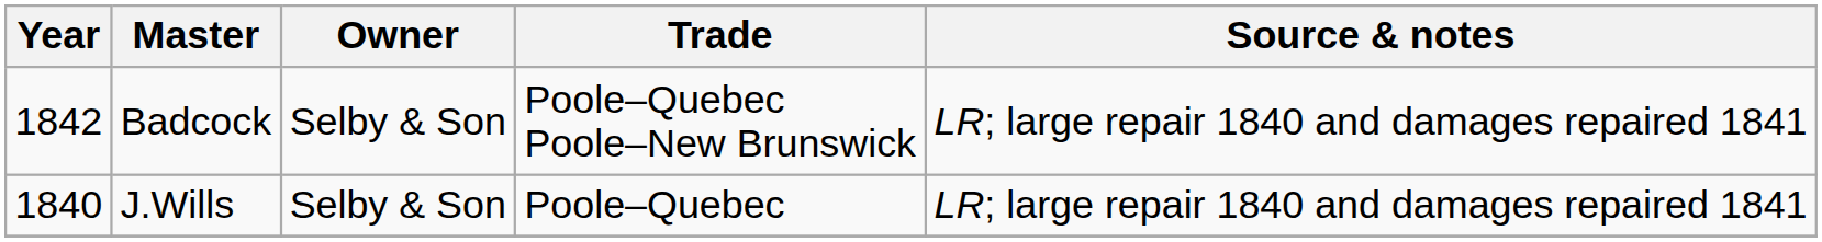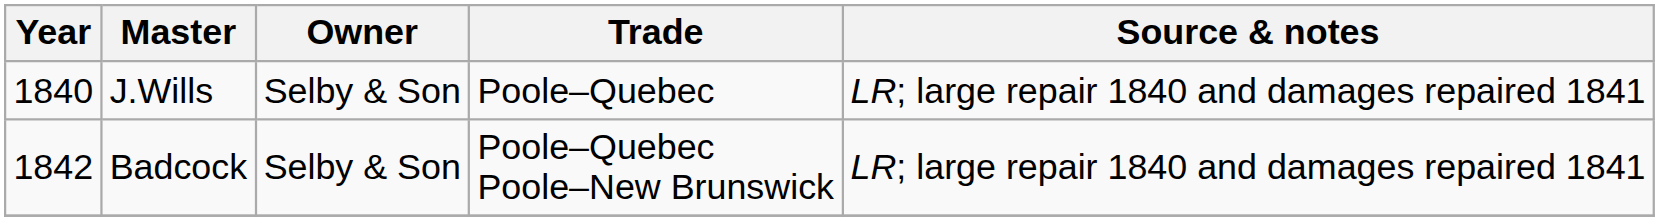rows swapped: J.Wills <-> Badcock
